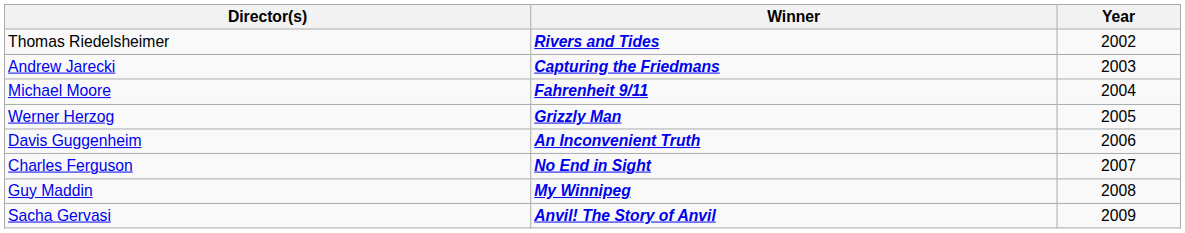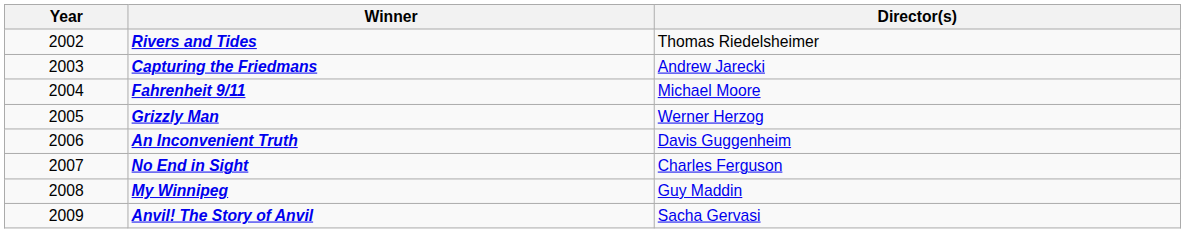columns swapped: Year <-> Director(s)
